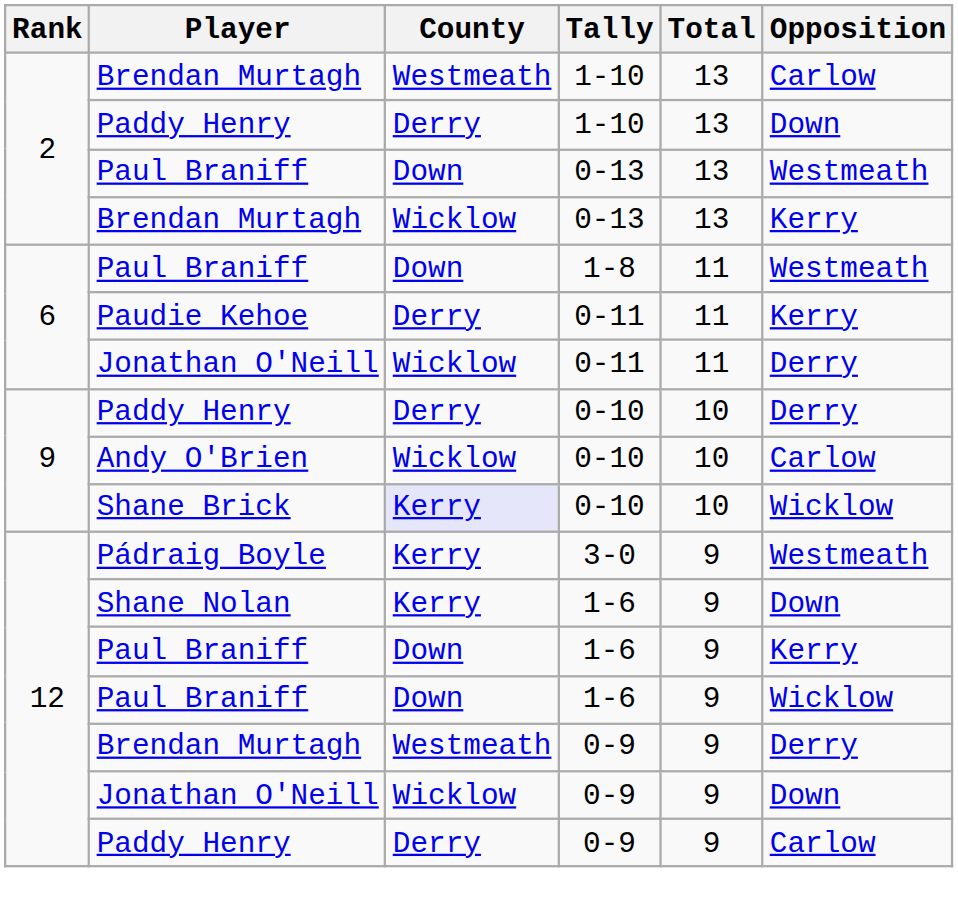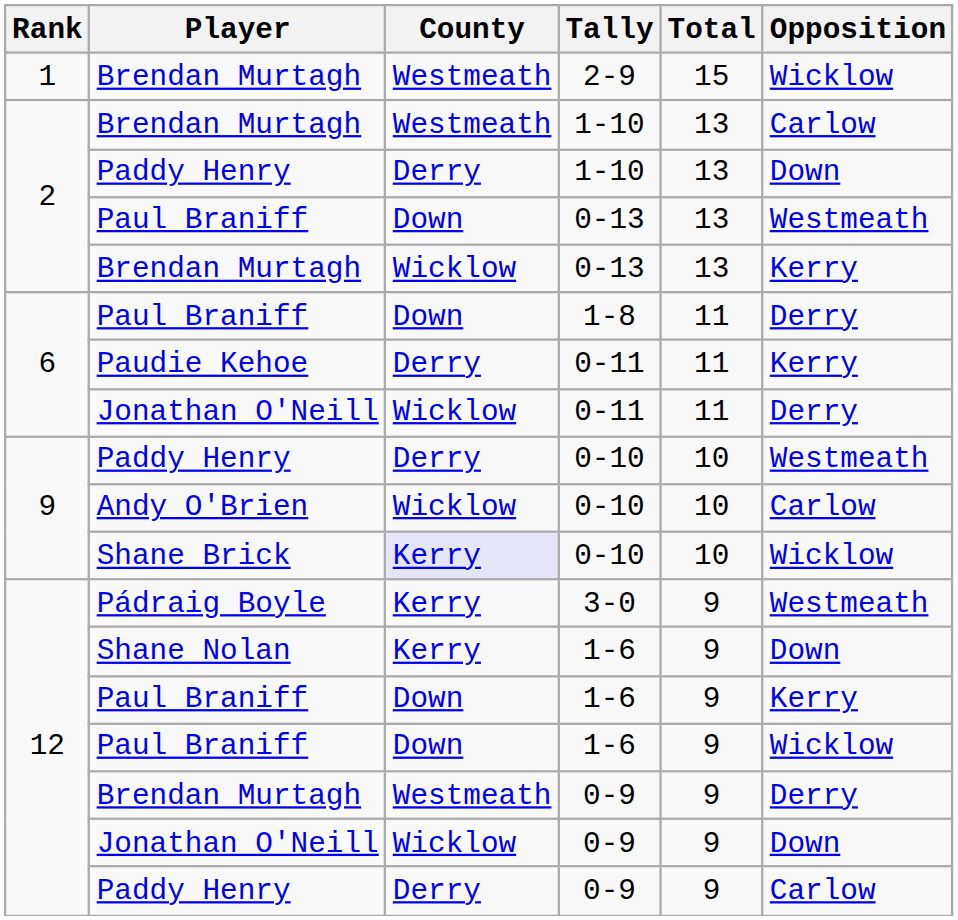+ row: 1 | Brendan Murtagh | Westmeath | 2-9 | 15 | Wicklow
Paul Braniff / 1-8 | Opposition: Westmeath -> Derry
Paddy Henry / 0-10 | Opposition: Derry -> Westmeath
